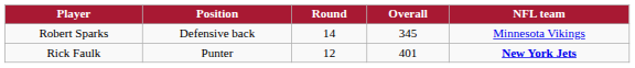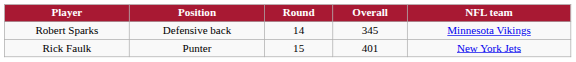Rick Faulk | Round: 12 -> 15
Rick Faulk | NFL team: bold -> normal
